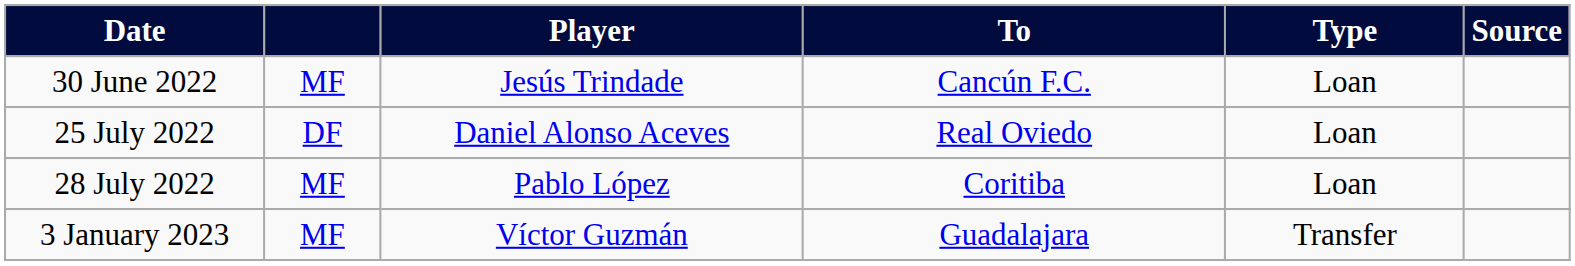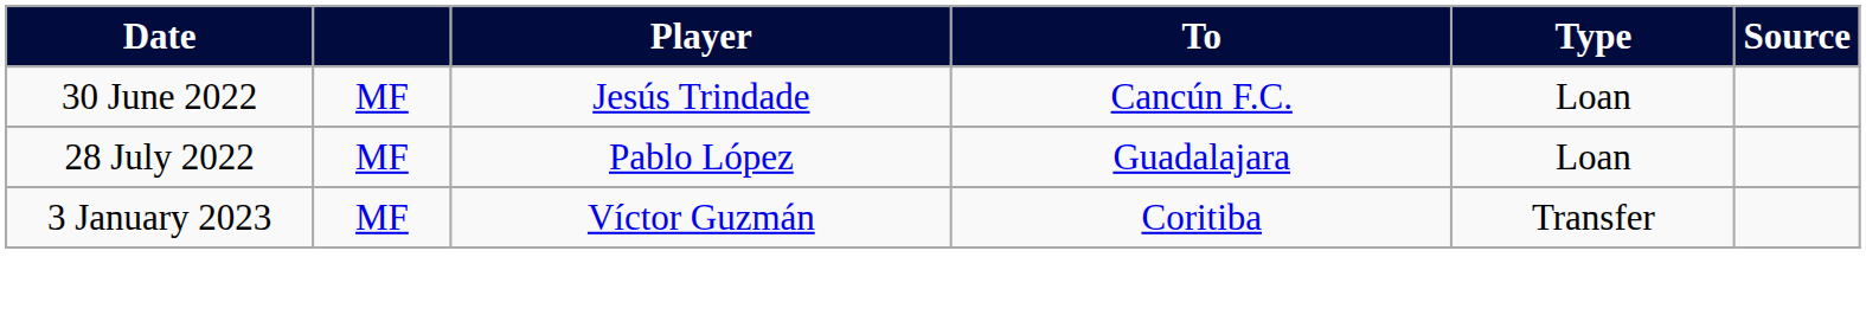- row: 25 July 2022 | DF | Daniel Alonso Aceves | Real Oviedo | Loan
28 July 2022 | To: Coritiba -> Guadalajara
3 January 2023 | To: Guadalajara -> Coritiba
